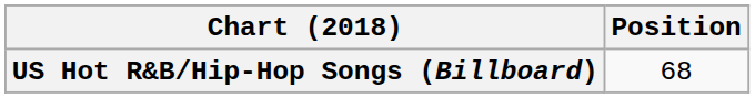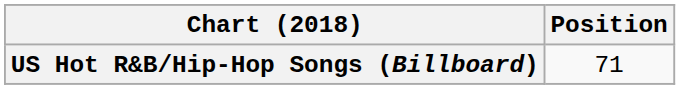US Hot R&B/Hip-Hop Songs (Billboard) | Position: 68 -> 71
